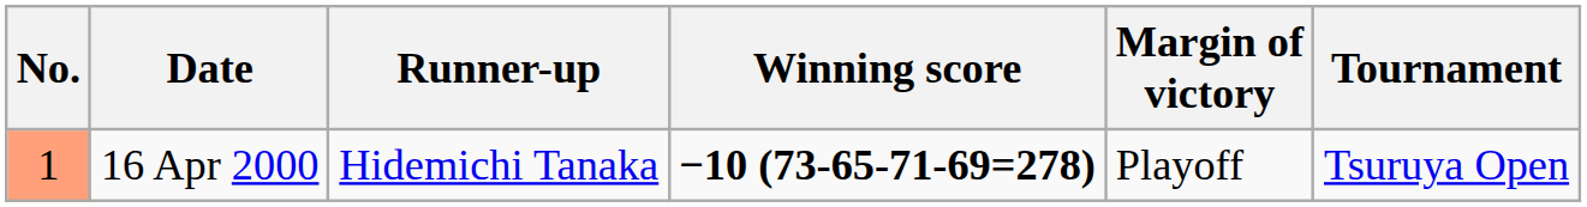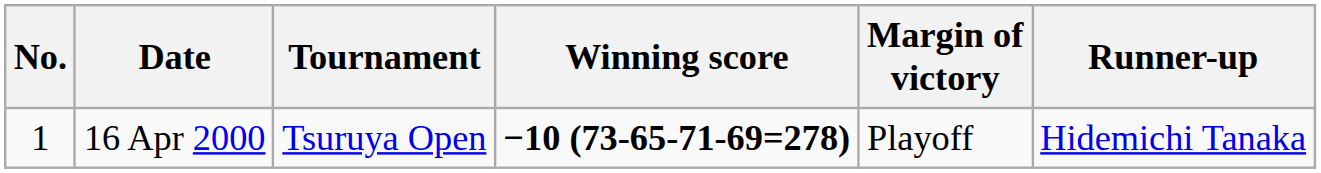columns swapped: Tournament <-> Runner-up
16 Apr 2000 | No.: lightsalmon background -> no background
